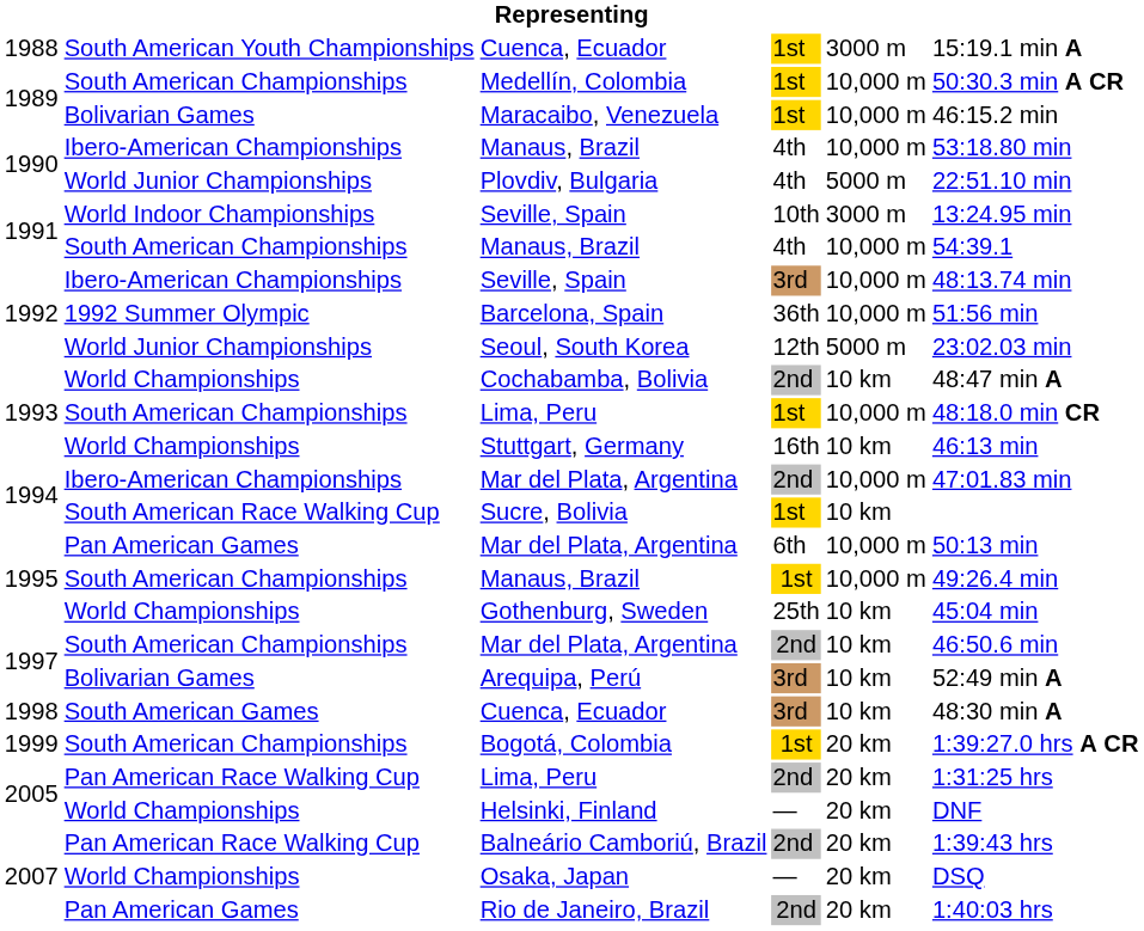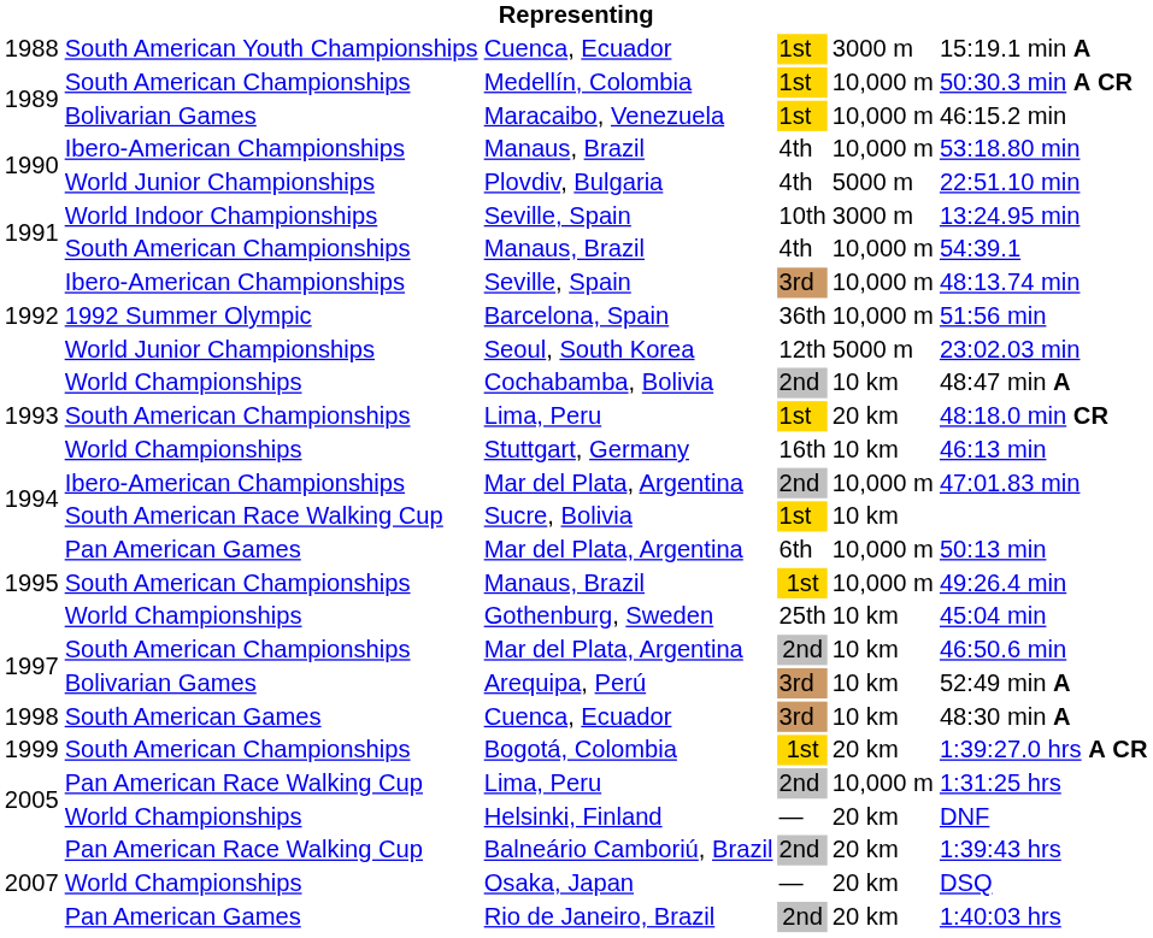1993 / Lima, Peru | column 5: 10,000 m -> 20 km
2005 / Lima, Peru | column 5: 20 km -> 10,000 m
